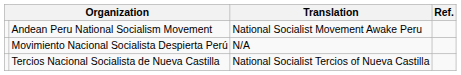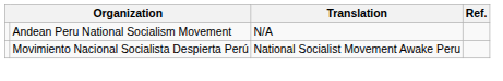Andean Peru National Socialism Movement | Translation: National Socialist Movement Awake Peru -> N/A
Movimiento Nacional Socialista Despierta Perú | Translation: N/A -> National Socialist Movement Awake Peru
- row: Tercios Nacional Socialista de Nueva Castilla | National Socialist Tercios of Nueva Castilla
